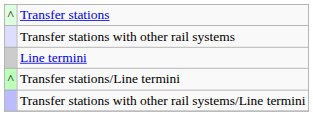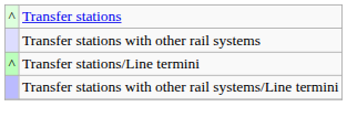- row: Line termini
